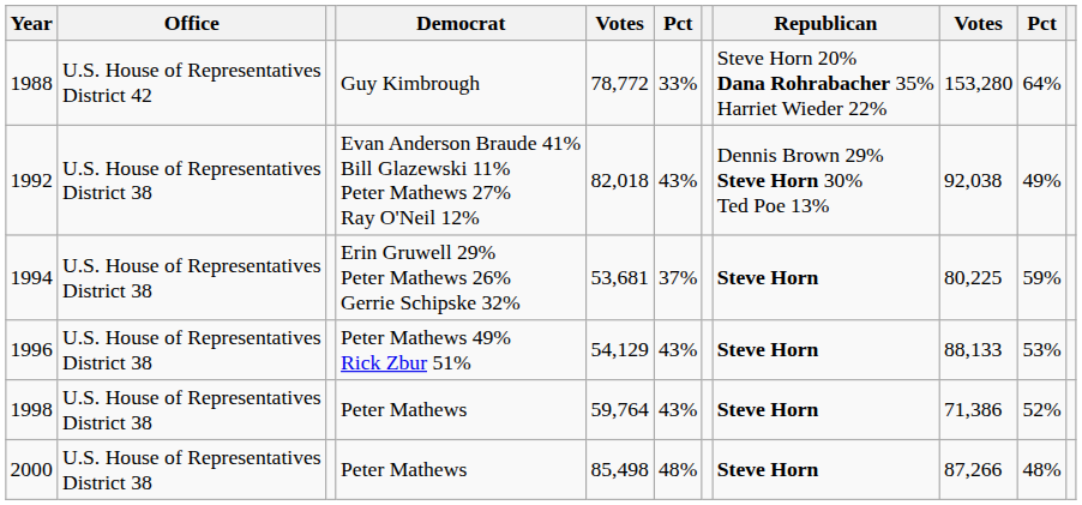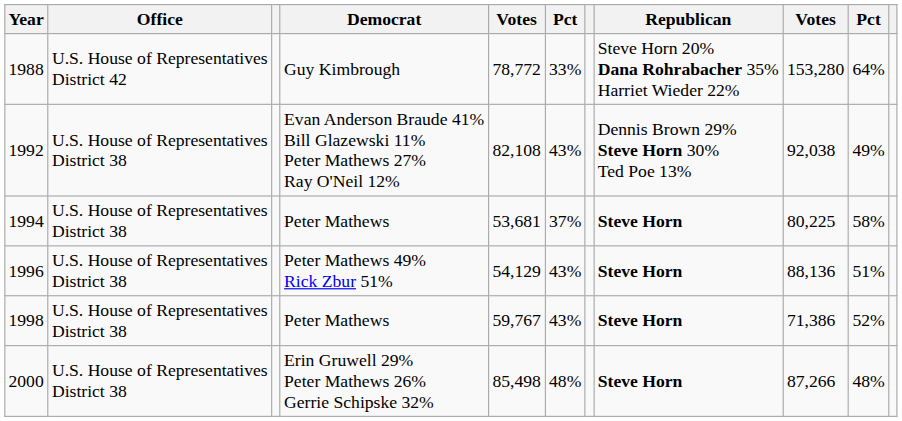1992 | column 5: 82,018 -> 82,108
1994 | Democrat: Erin Gruwell 29% Peter Mathews 26% Gerrie Schipske 32% -> Peter Mathews
1994 | column 10: 59% -> 58%
1996 | column 9: 88,133 -> 88,136
1996 | column 10: 53% -> 51%
1998 | column 5: 59,764 -> 59,767
2000 | Democrat: Peter Mathews -> Erin Gruwell 29% Peter Mathews 26% Gerrie Schipske 32%
